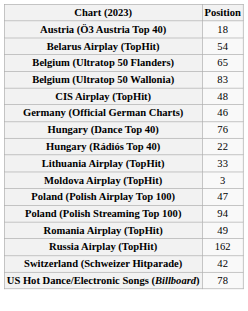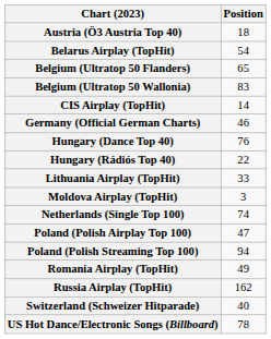CIS Airplay (TopHit) | Position: 48 -> 14
+ row: Netherlands (Single Top 100) | 74
Switzerland (Schweizer Hitparade) | Position: 42 -> 40
